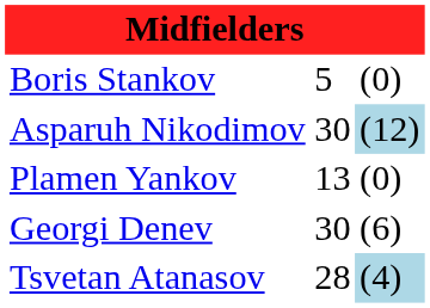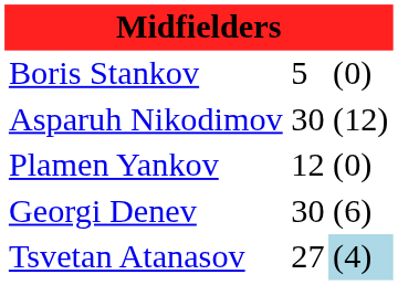Asparuh Nikodimov | column 3: lightblue background -> no background
Plamen Yankov | column 2: 13 -> 12
Tsvetan Atanasov | column 2: 28 -> 27
